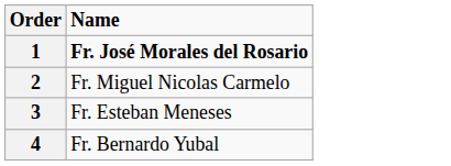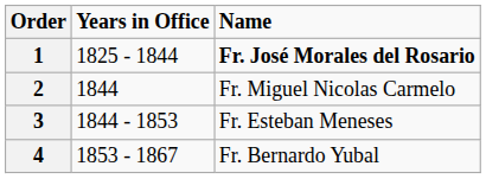+ column: Years in Office | 1825 - 1844 | 1844 | 1844 - 1853 | 1853 - 1867
